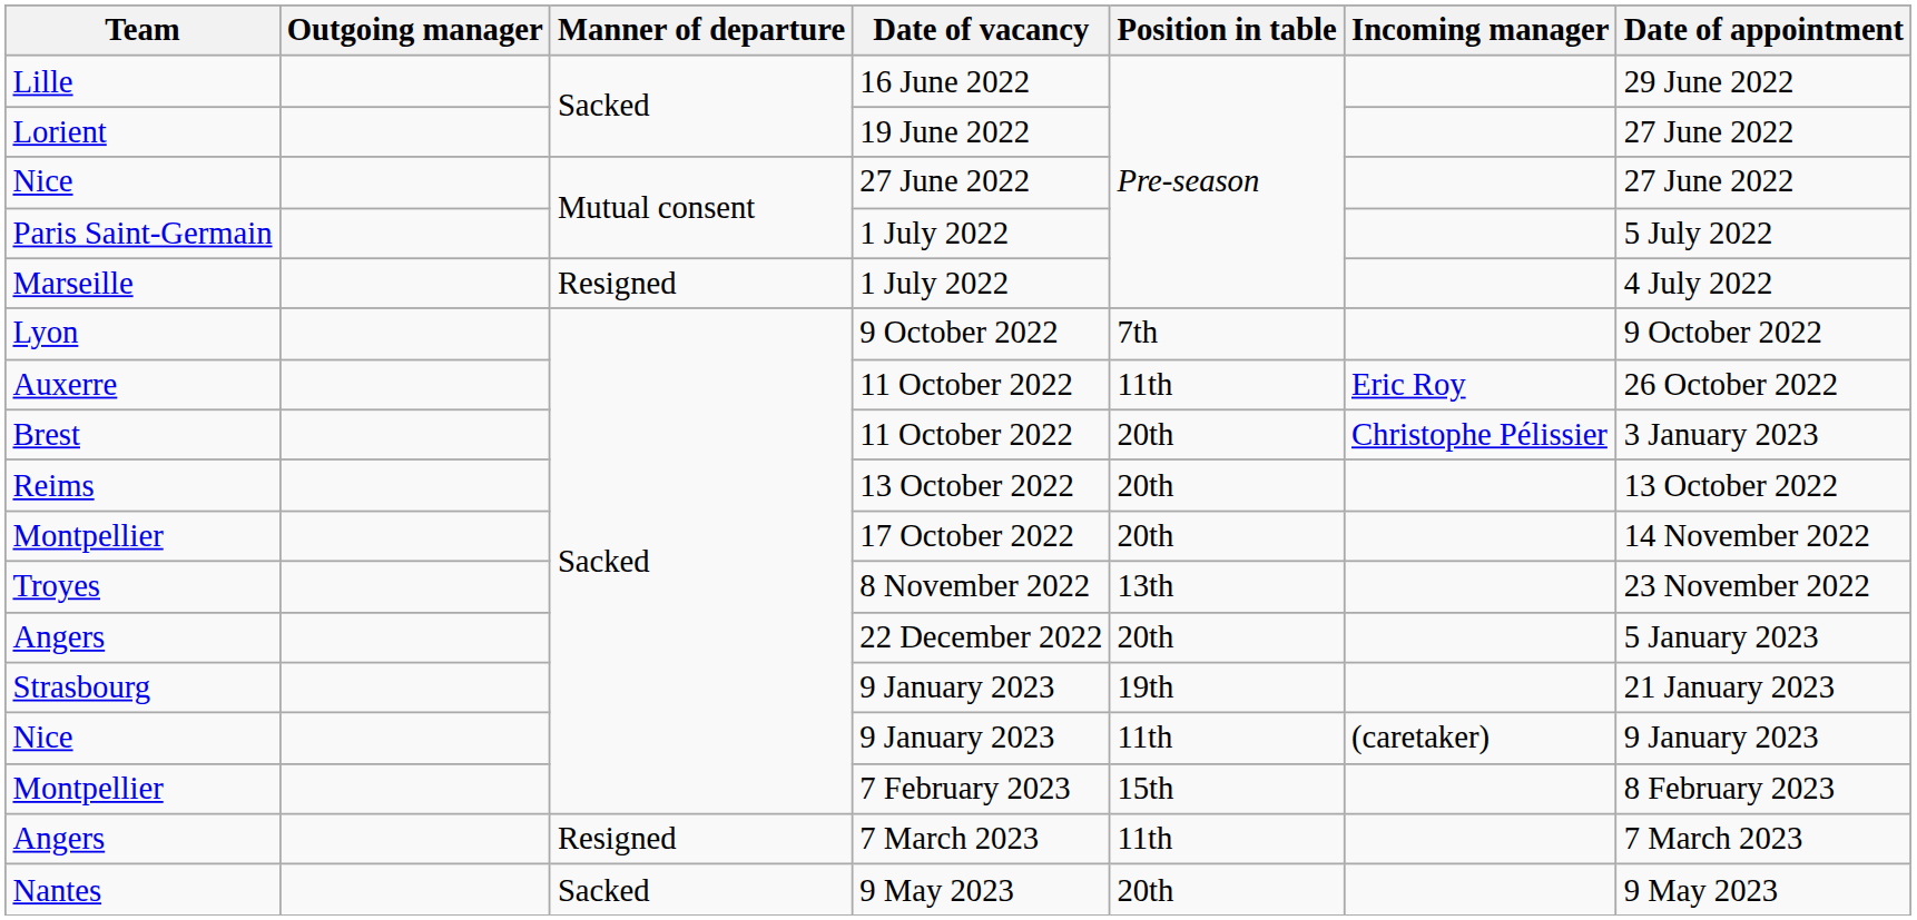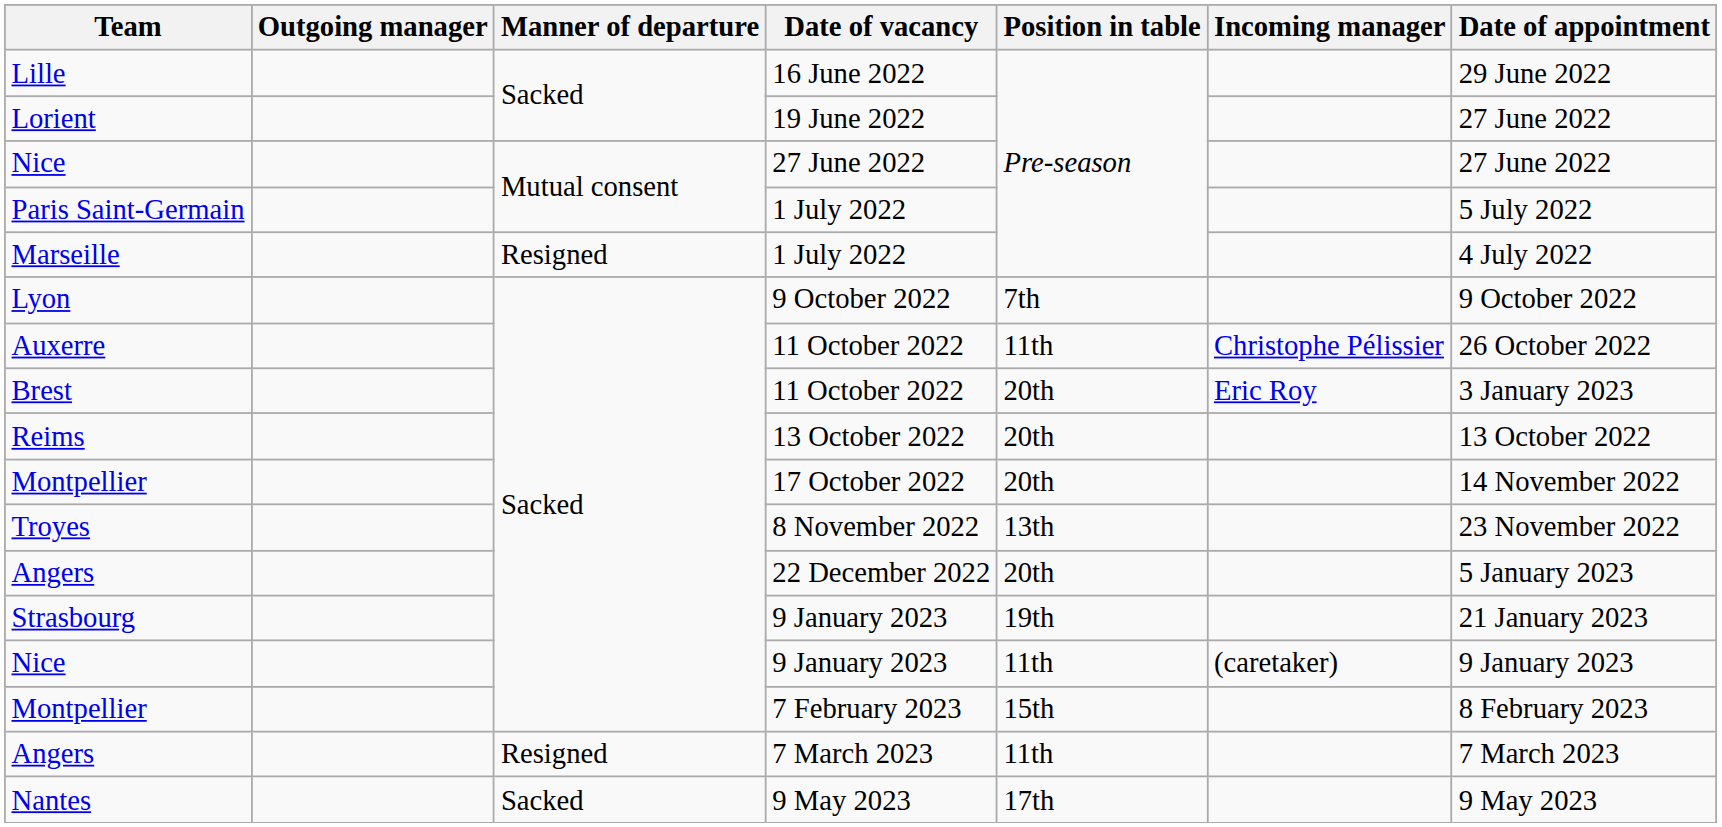Auxerre | Incoming manager: Eric Roy -> Christophe Pélissier
Brest | Incoming manager: Christophe Pélissier -> Eric Roy
Nantes | Position in table: 20th -> 17th
